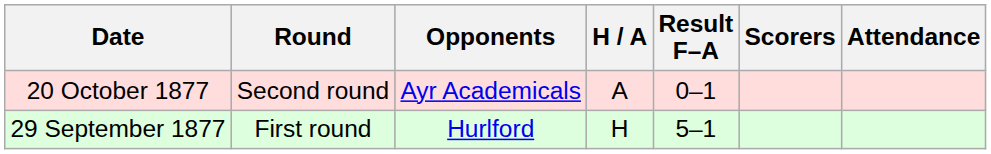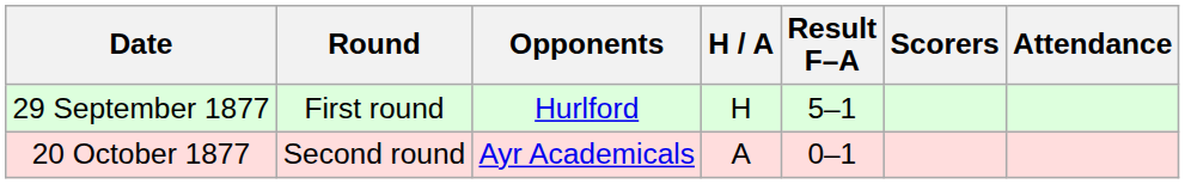rows swapped: 29 September 1877 <-> 20 October 1877
